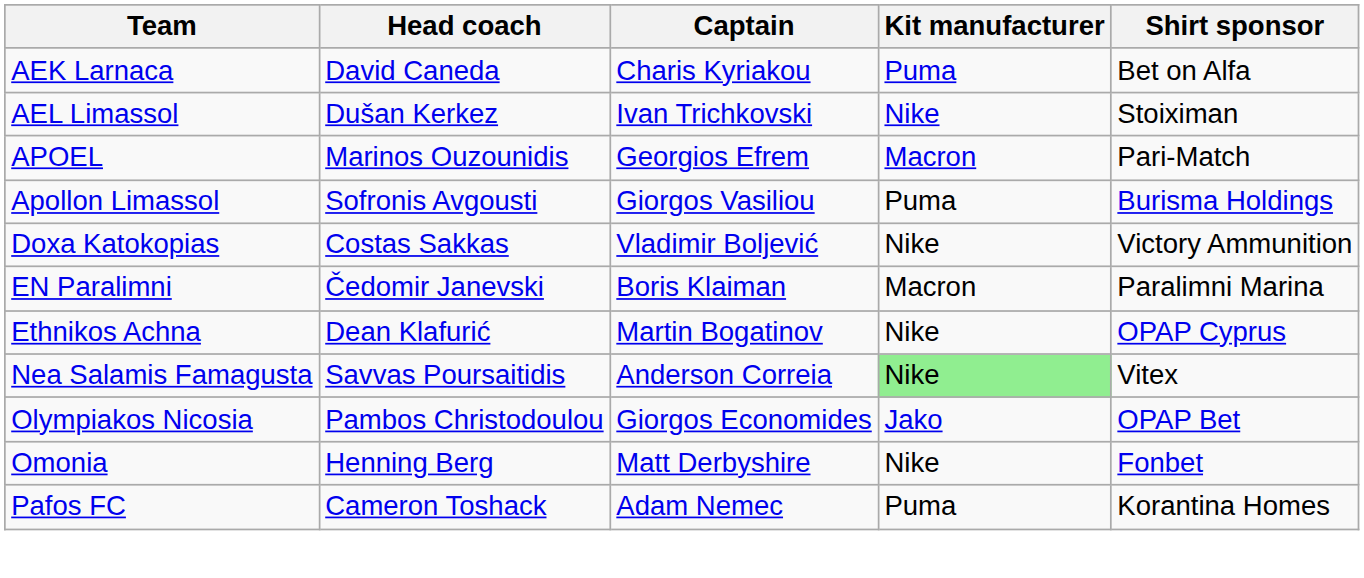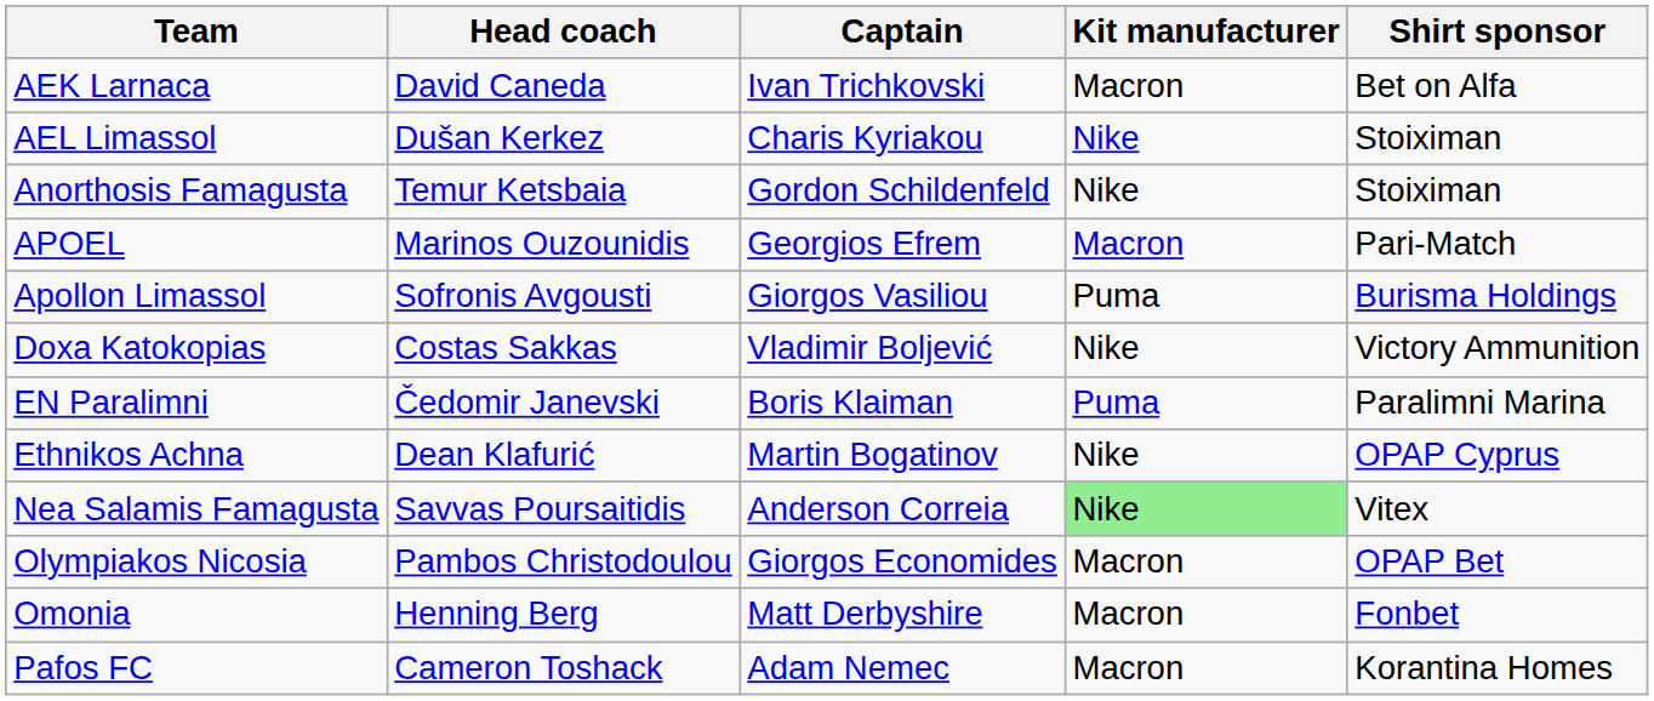AEK Larnaca | Captain: Charis Kyriakou -> Ivan Trichkovski
AEK Larnaca | Kit manufacturer: Puma -> Macron
AEL Limassol | Captain: Ivan Trichkovski -> Charis Kyriakou
+ row: Anorthosis Famagusta | Temur Ketsbaia | Gordon Schildenfeld | Nike | Stoiximan
EN Paralimni | Kit manufacturer: Macron -> Puma
Olympiakos Nicosia | Kit manufacturer: Jako -> Macron
Omonia | Kit manufacturer: Nike -> Macron
Pafos FC | Kit manufacturer: Puma -> Macron
